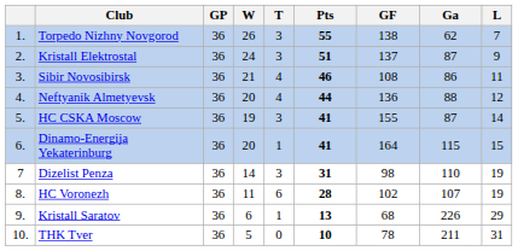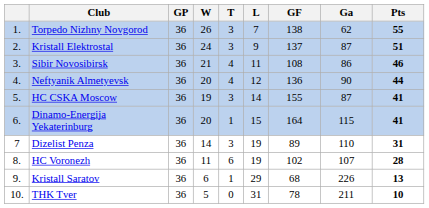columns swapped: L <-> Pts
Neftyanik Almetyevsk | Ga: 88 -> 90
Dizelist Penza | GF: 98 -> 89
